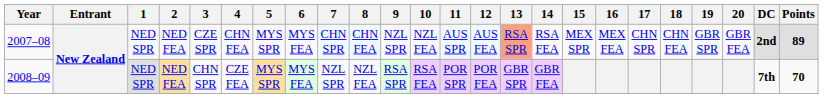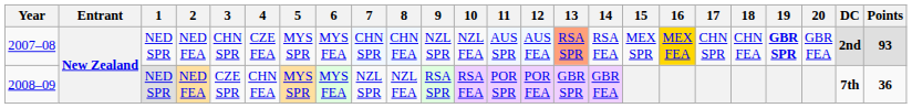2007–08 | 3: CZE SPR -> CHN SPR
2007–08 | 4: CHN FEA -> CZE FEA
2007–08 | 16: no background -> gold background
2007–08 | 19: normal -> bold
2007–08 | Points: 89 -> 93
2008–09 | 3: CHN SPR -> CZE SPR
2008–09 | 4: CZE FEA -> CHN FEA
2008–09 | Points: 70 -> 36
